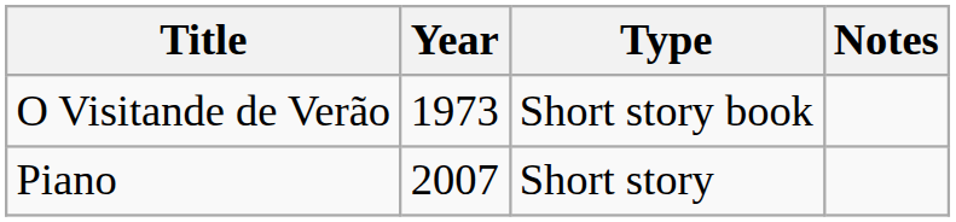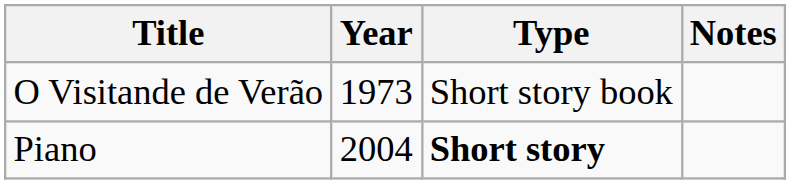Piano | Year: 2007 -> 2004
Piano | Type: normal -> bold
